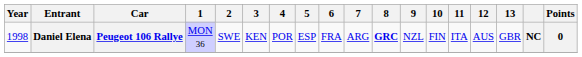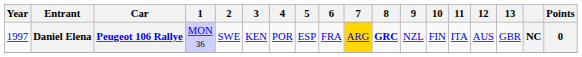Daniel Elena | Year: 1998 -> 1997
Daniel Elena | 7: no background -> gold background
